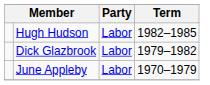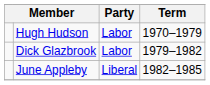Hugh Hudson | Term: 1982–1985 -> 1970–1979
June Appleby | Party: Labor -> Liberal
June Appleby | Term: 1970–1979 -> 1982–1985
